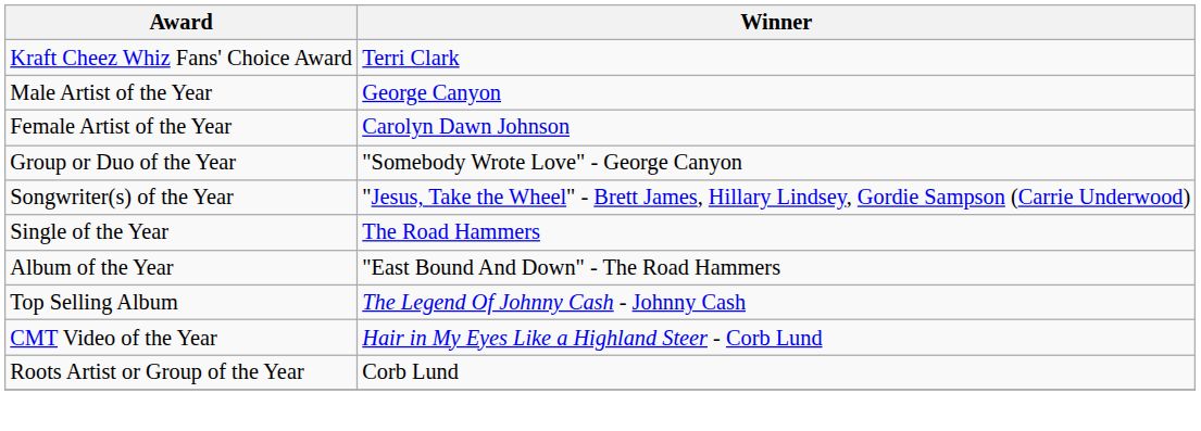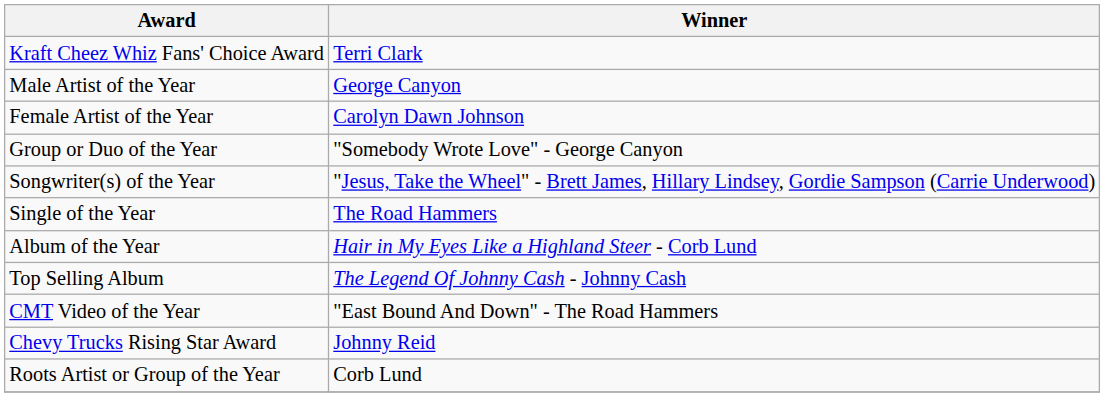Album of the Year | Winner: "East Bound And Down" - The Road Hammers -> Hair in My Eyes Like a Highland Steer - Corb Lund
CMT Video of the Year | Winner: Hair in My Eyes Like a Highland Steer - Corb Lund -> "East Bound And Down" - The Road Hammers
+ row: Chevy Trucks Rising Star Award | Johnny Reid
